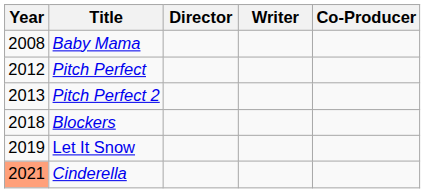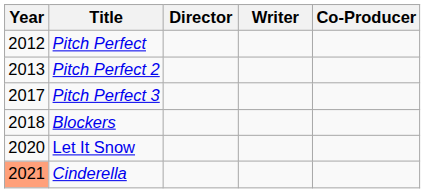- row: 2008 | Baby Mama
+ row: 2017 | Pitch Perfect 3
Let It Snow | Year: 2019 -> 2020
